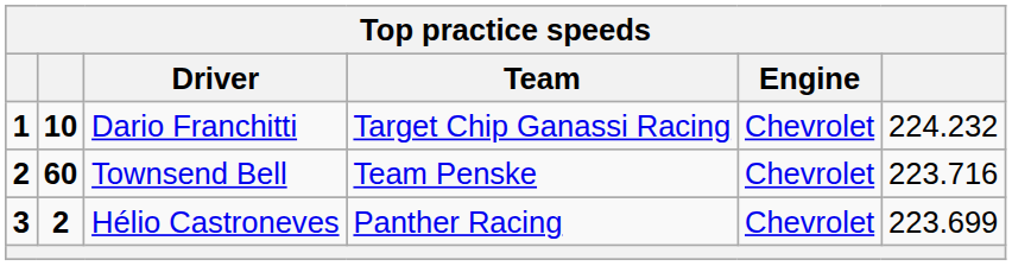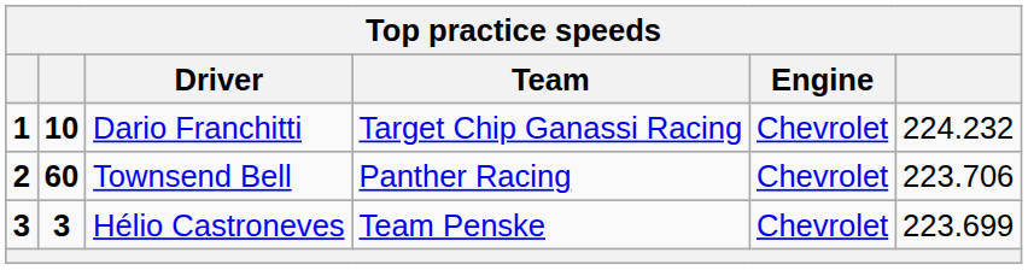Townsend Bell | Team: Team Penske -> Panther Racing
Townsend Bell | column 6: 223.716 -> 223.706
Hélio Castroneves | column 2: 2 -> 3
Hélio Castroneves | Team: Panther Racing -> Team Penske
